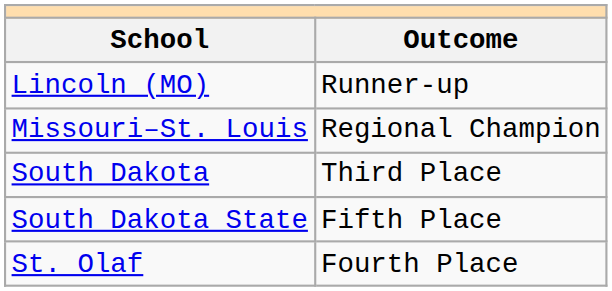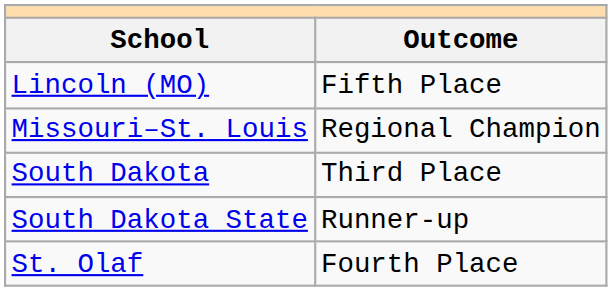Lincoln (MO) | Outcome: Runner-up -> Fifth Place
South Dakota State | Outcome: Fifth Place -> Runner-up
